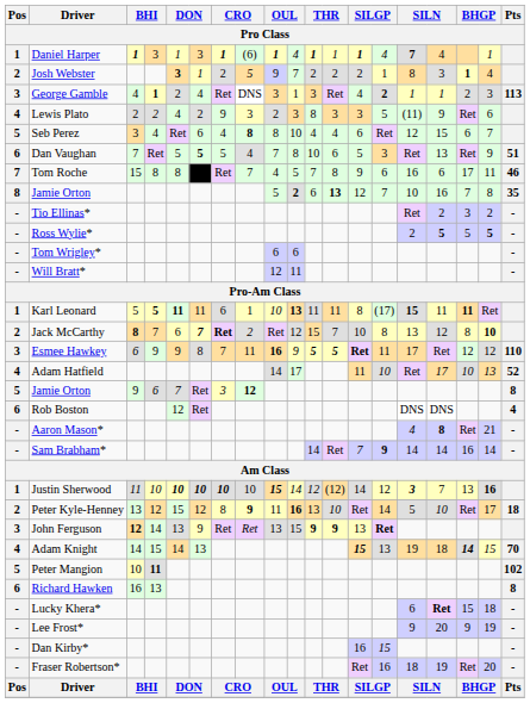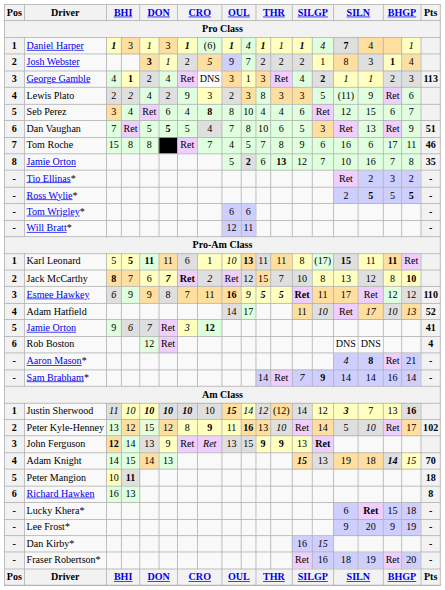Jamie Orton / 9 | Pts: 8 -> 41
Peter Kyle-Henney | Pts: 18 -> 102
Peter Mangion | Pts: 102 -> 18
